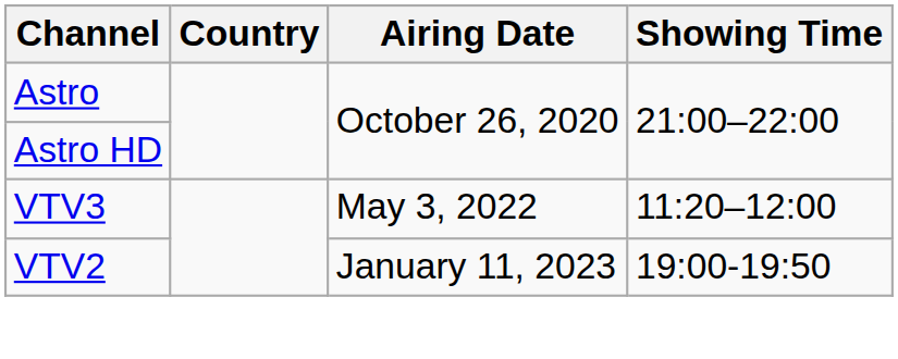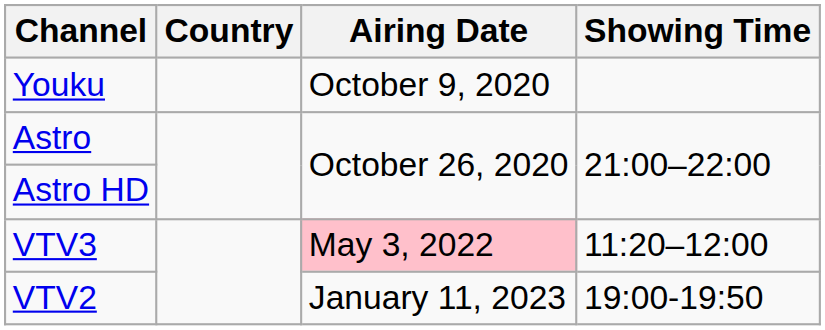+ row: Youku | October 9, 2020
VTV3 | Airing Date: no background -> pink background
